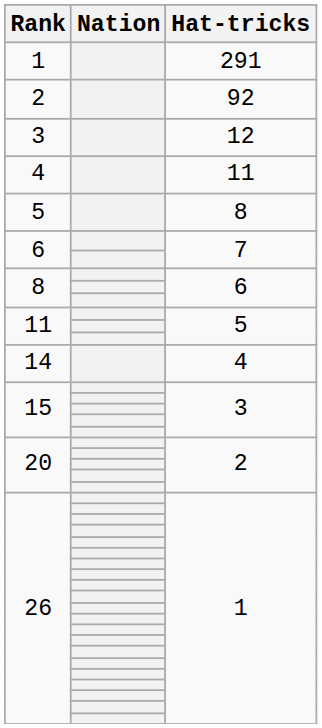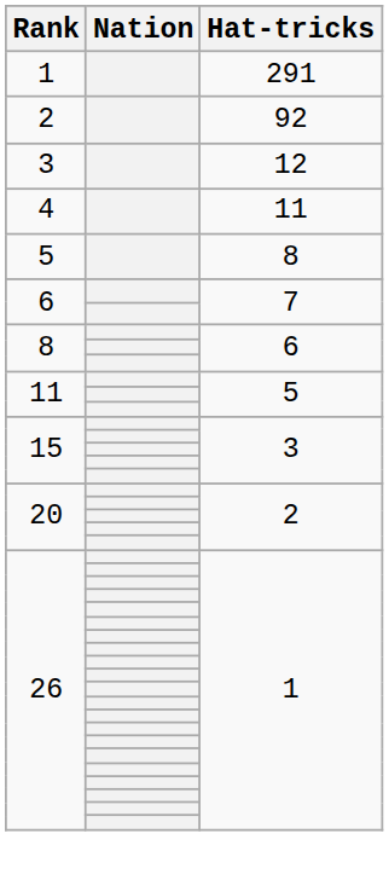- row: 14 | 4
